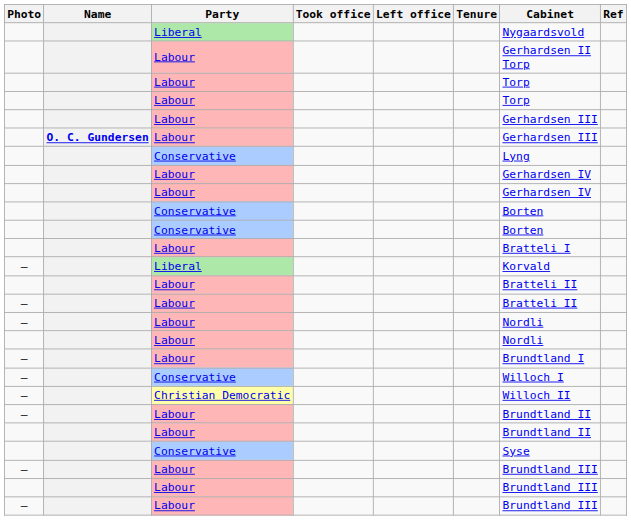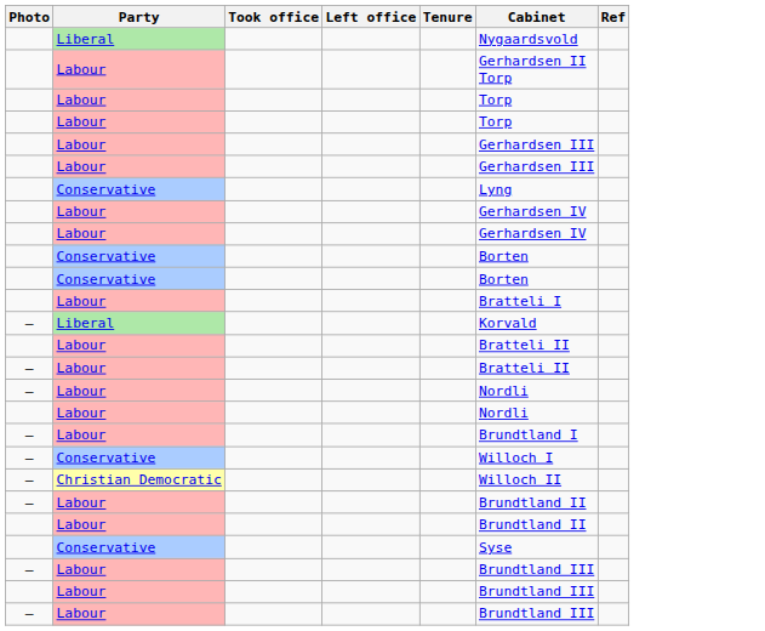- column: Name | O. C. Gundersen
